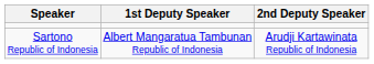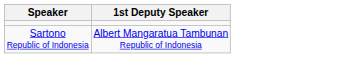- column: 2nd Deputy Speaker | Arudji Kartawinata Republic of Indonesia
